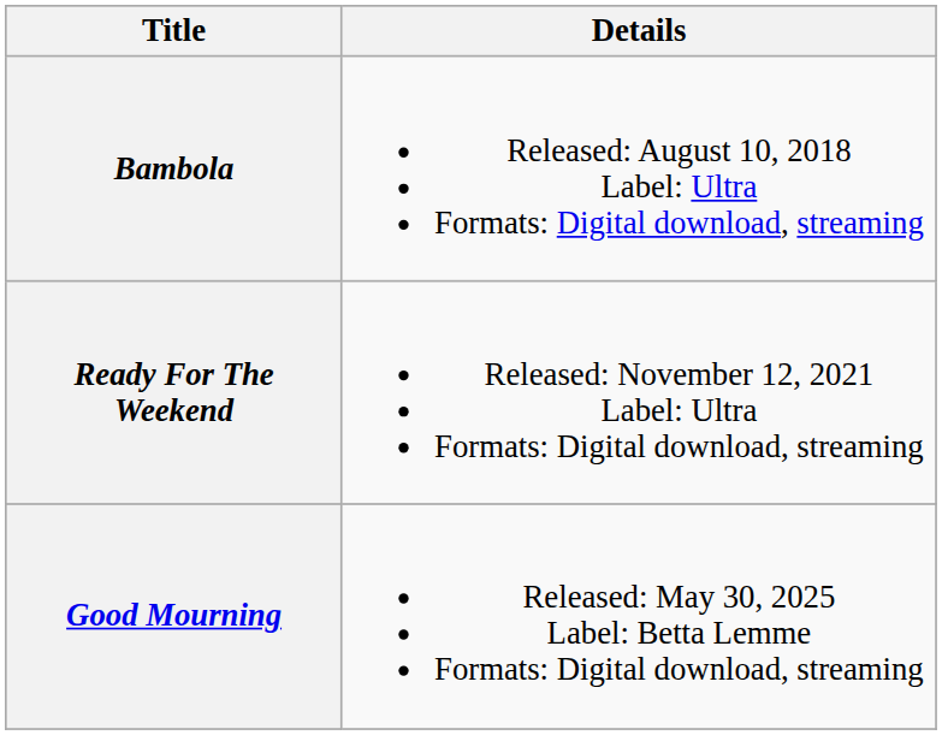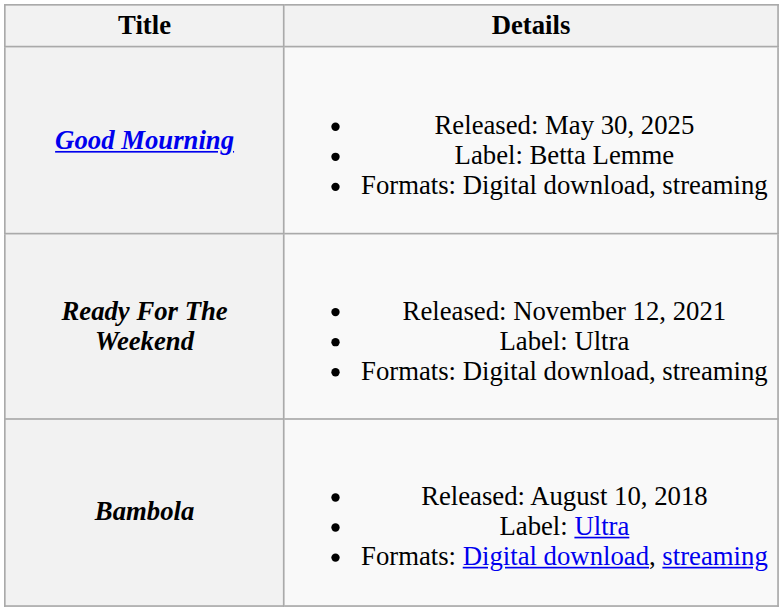rows swapped: Bambola <-> Good Mourning
